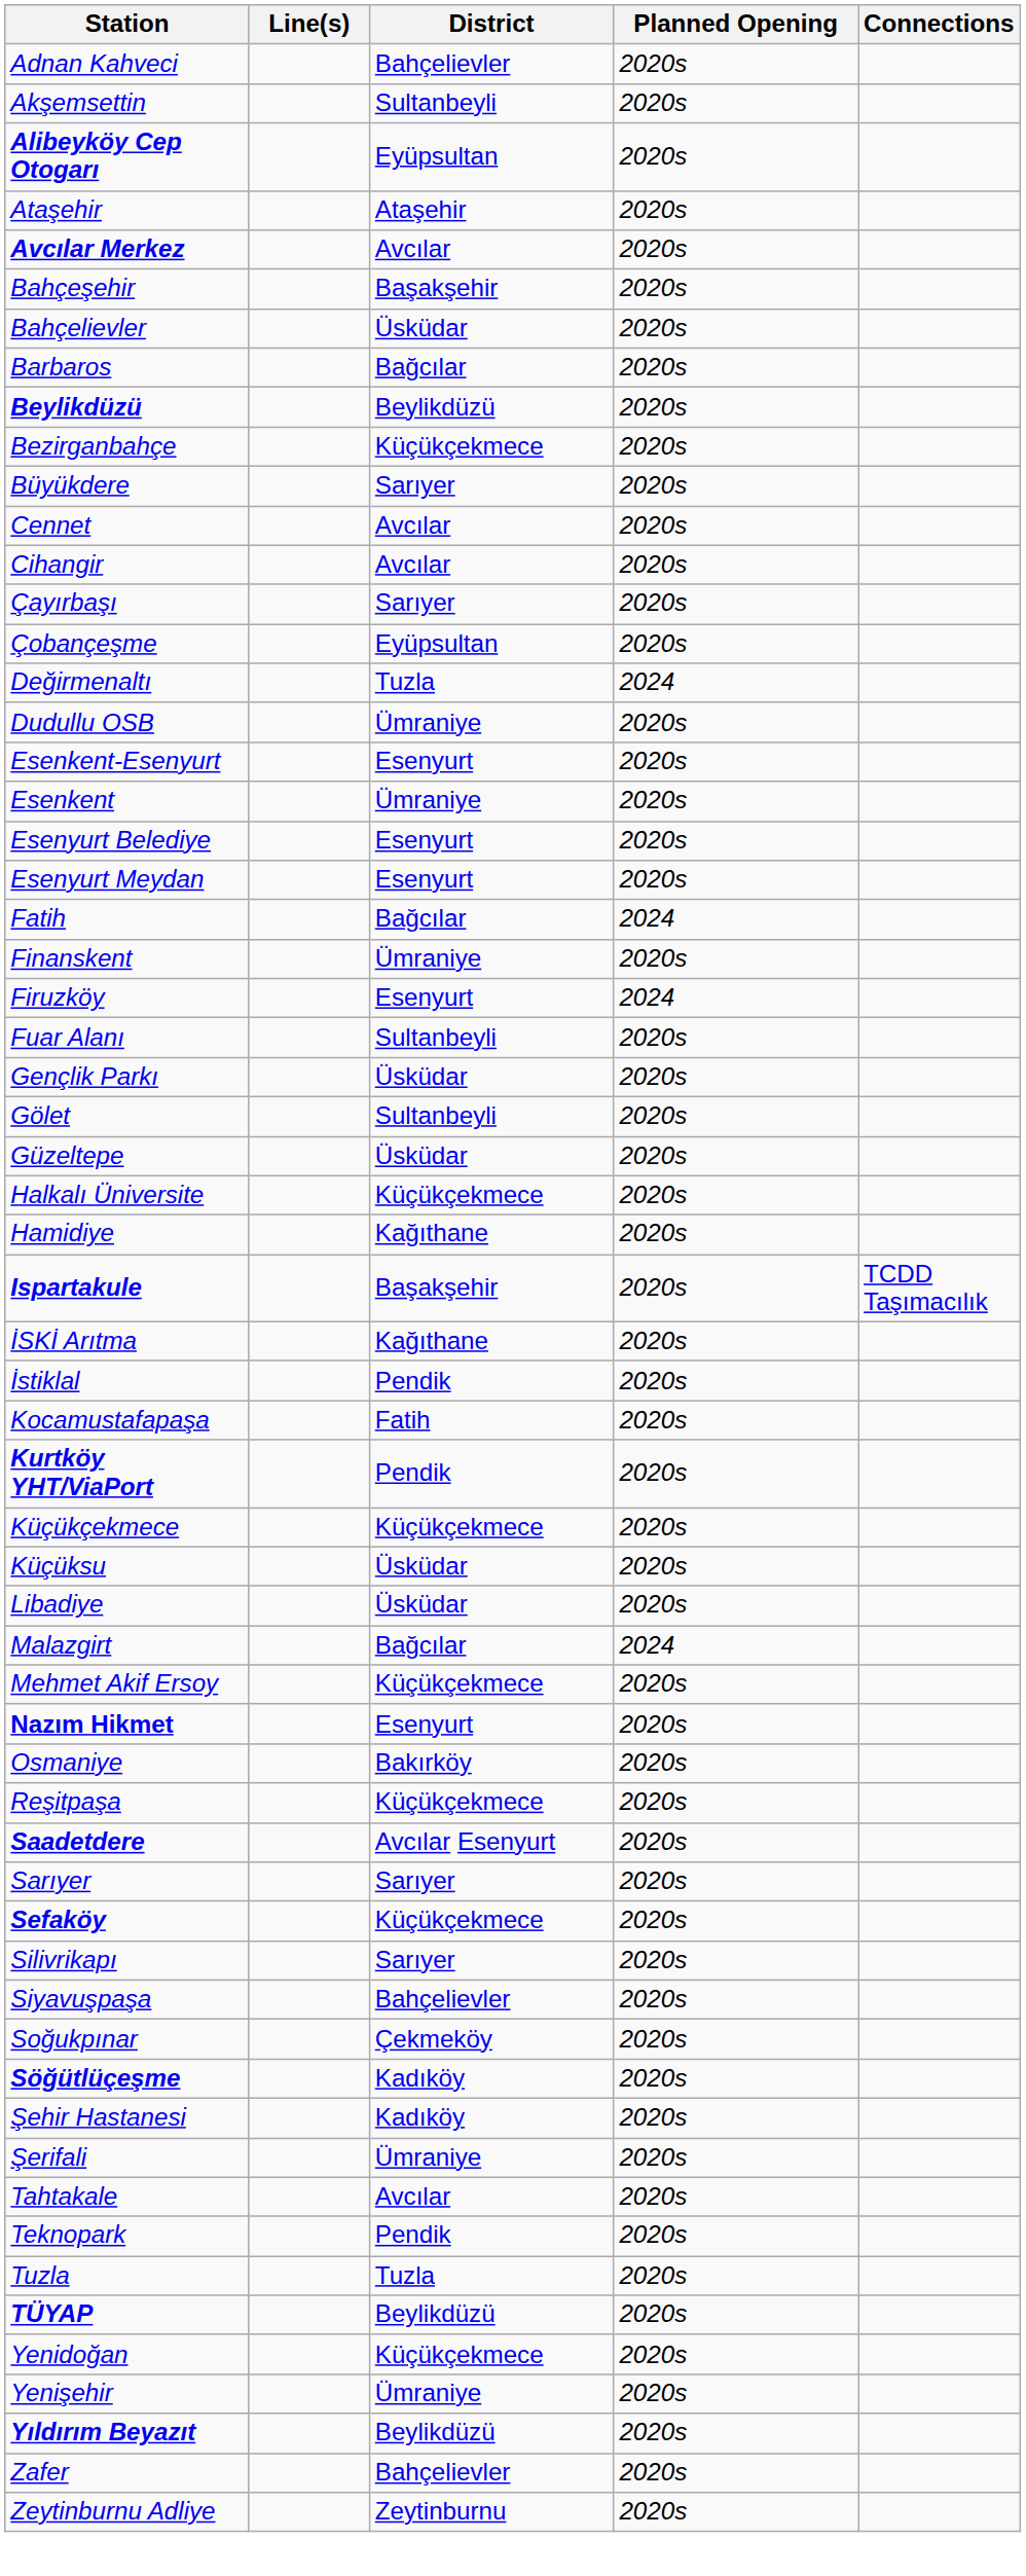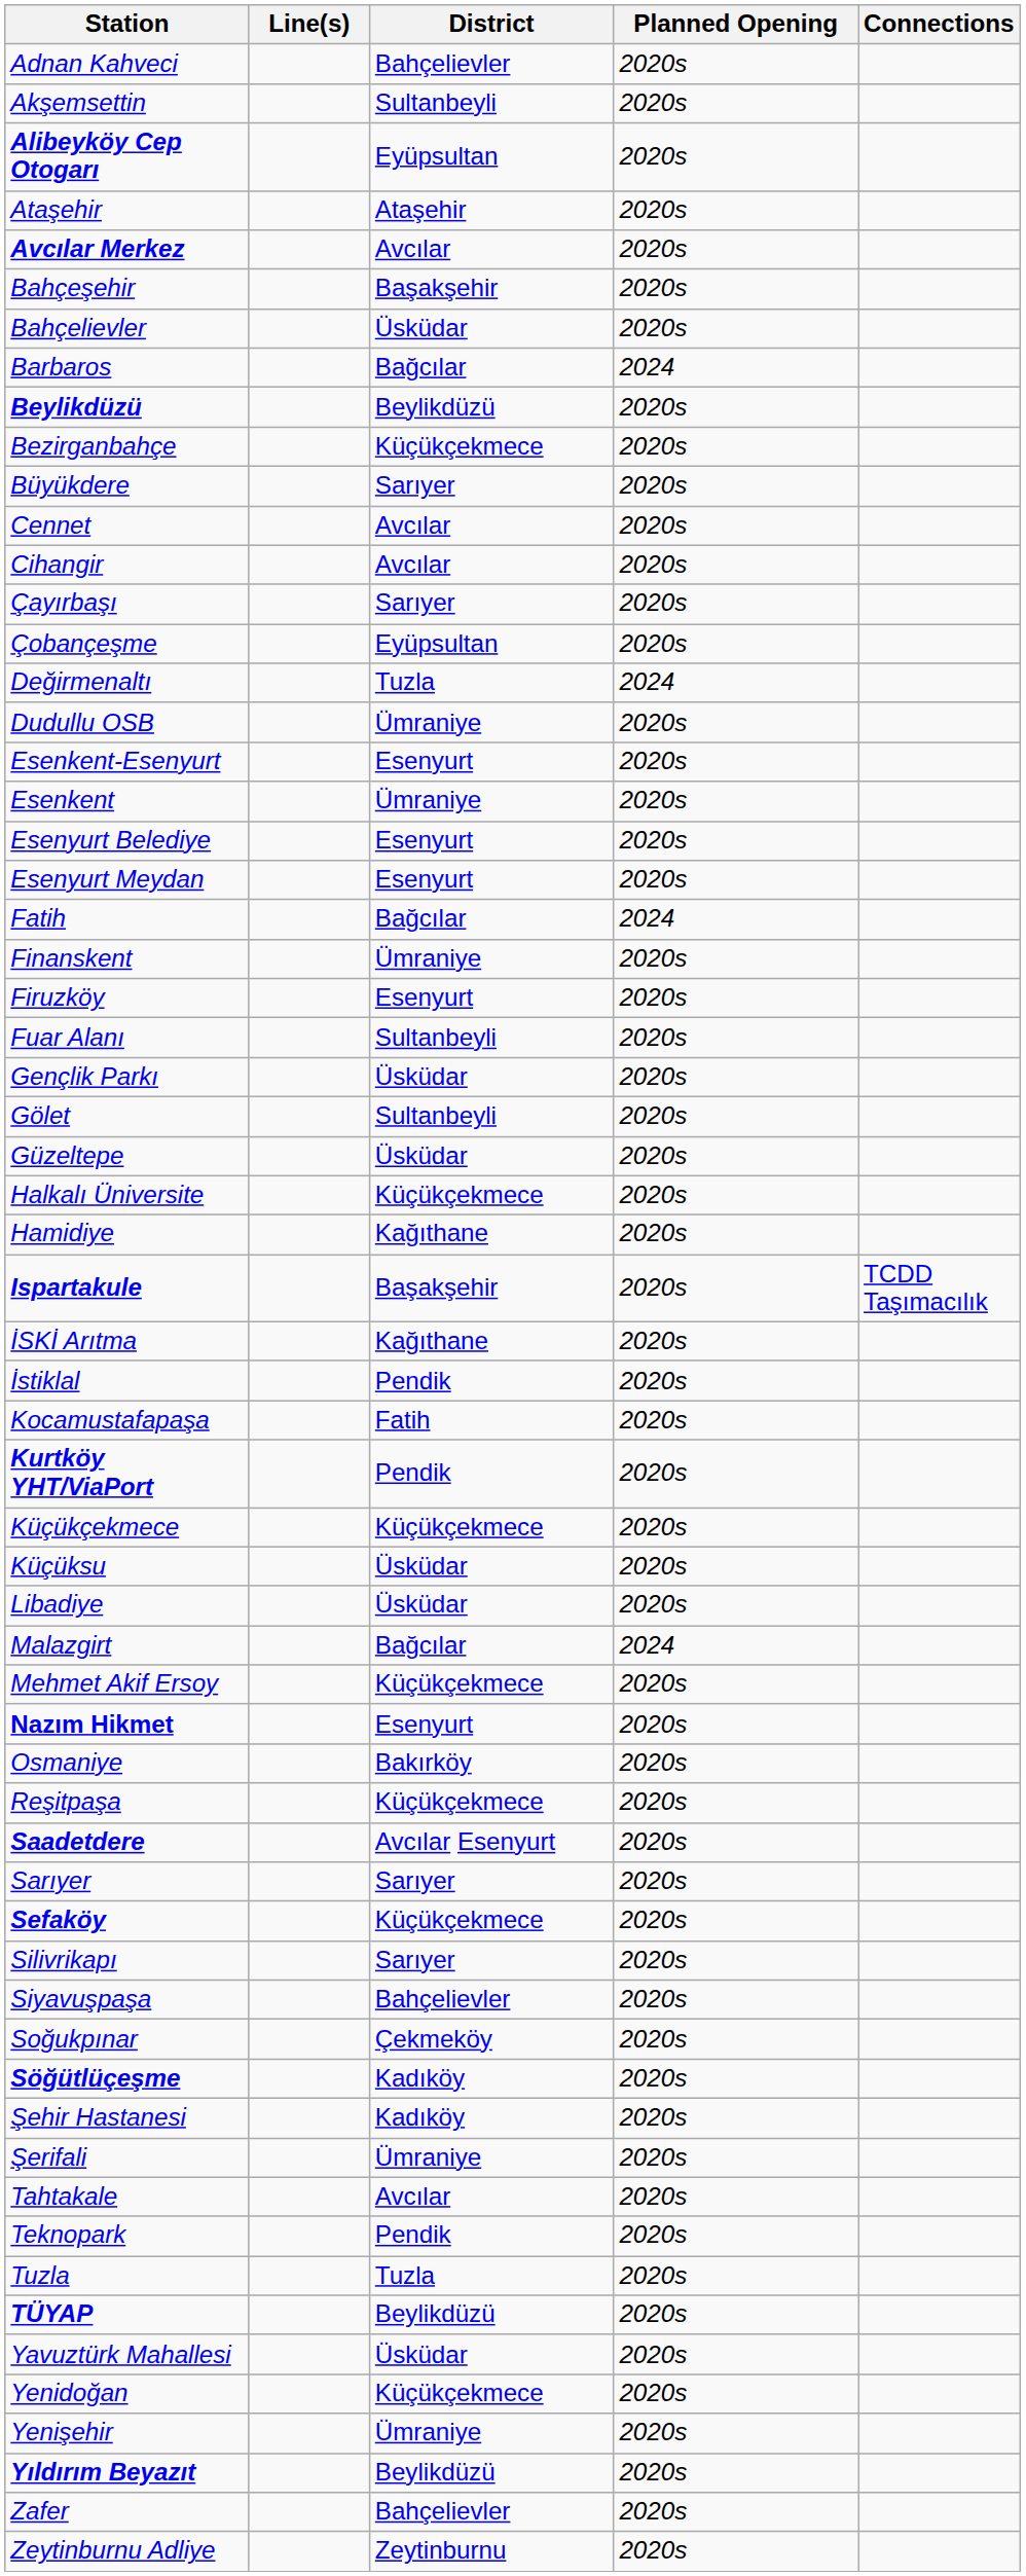Barbaros | Planned Opening: 2020s -> 2024
Firuzköy | Planned Opening: 2024 -> 2020s
+ row: Yavuztürk Mahallesi | Üsküdar | 2020s
